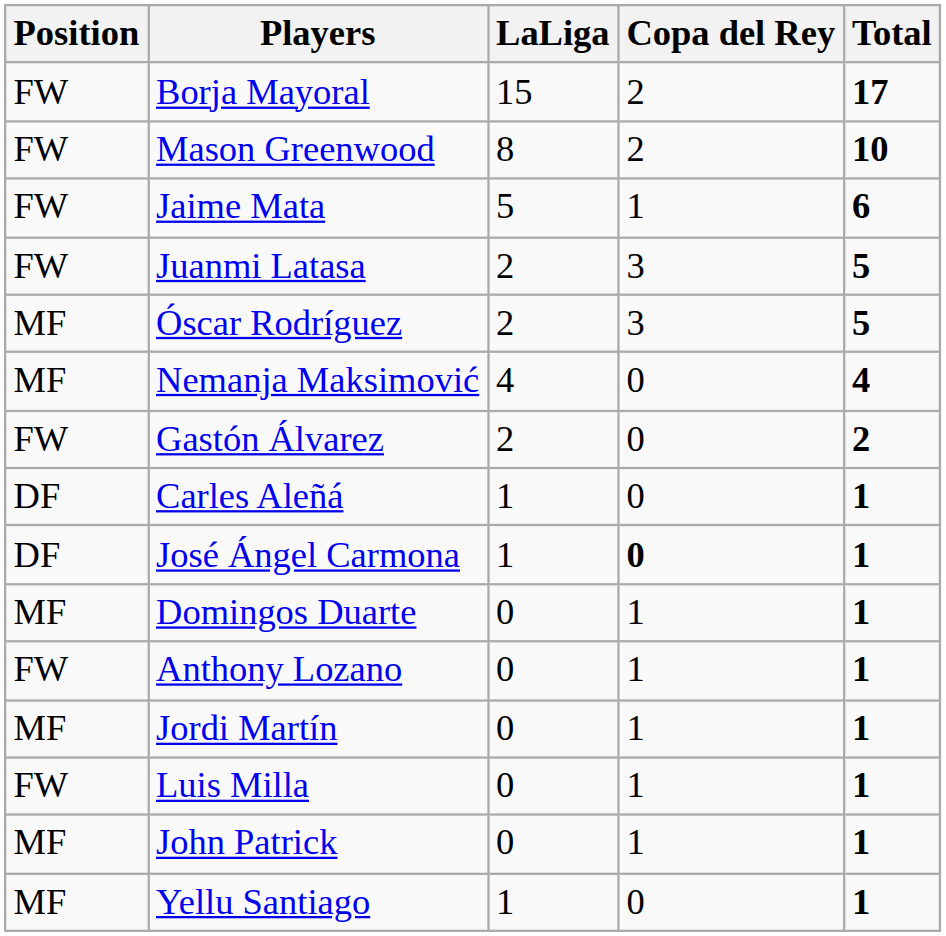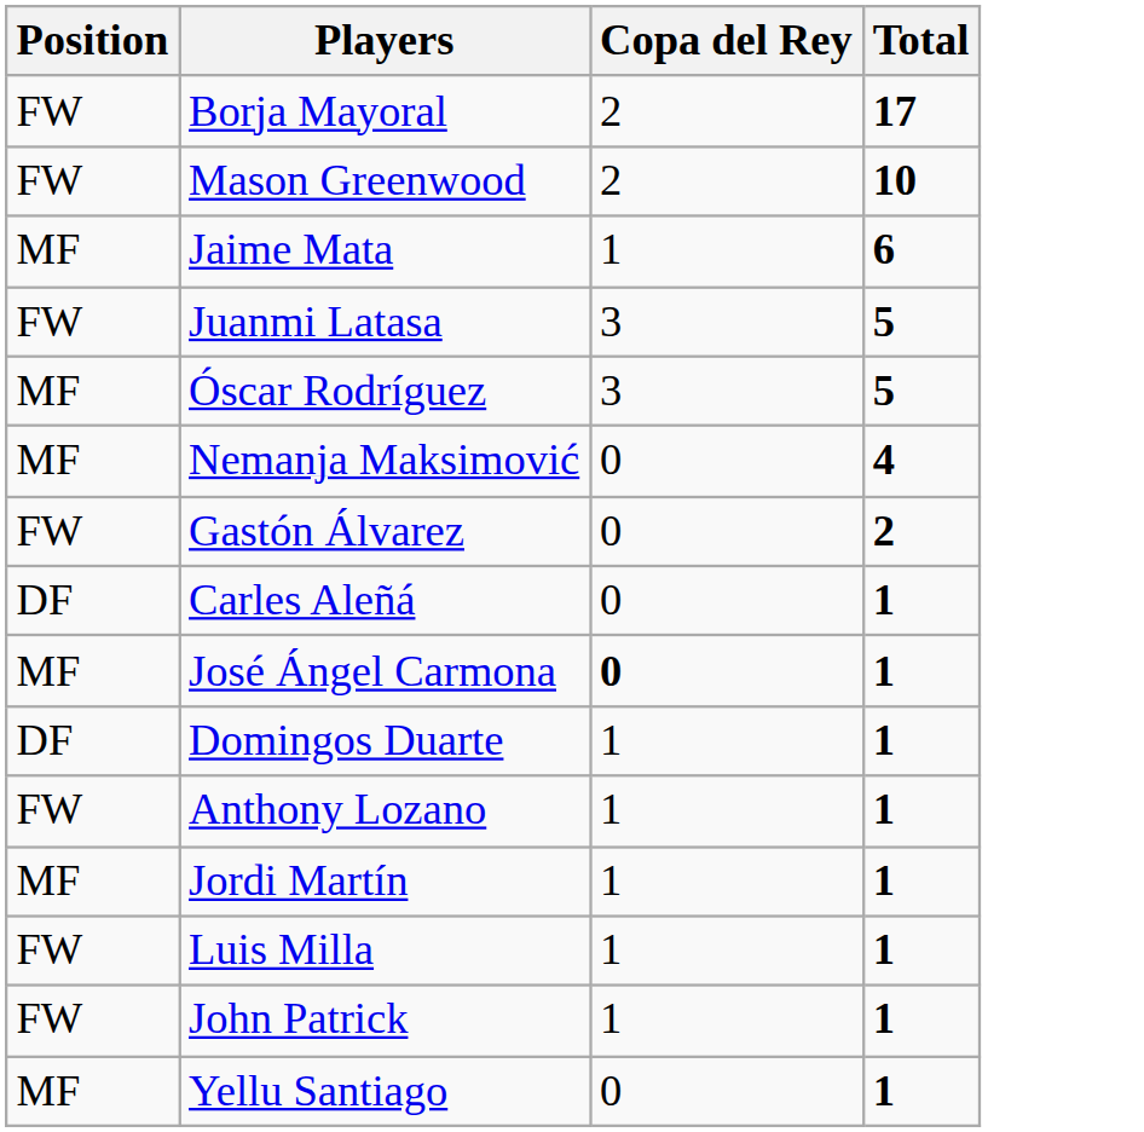- column: LaLiga | 15 | 8 | 5 | 2 | 2 | 4 | 2 | 1 | 1 | 0 | 0 | 0 | 0 | 0 | 1
Jaime Mata | Position: FW -> MF
José Ángel Carmona | Position: DF -> MF
Domingos Duarte | Position: MF -> DF
John Patrick | Position: MF -> FW
